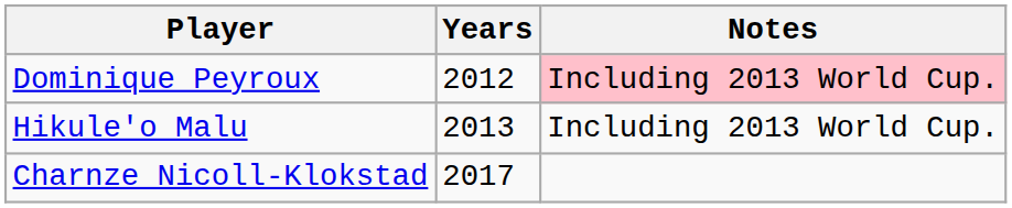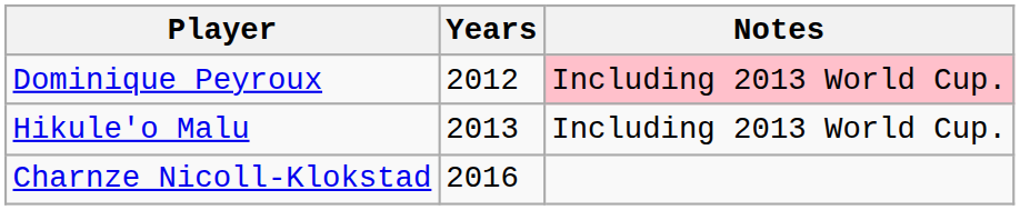Charnze Nicoll-Klokstad | Years: 2017 -> 2016
